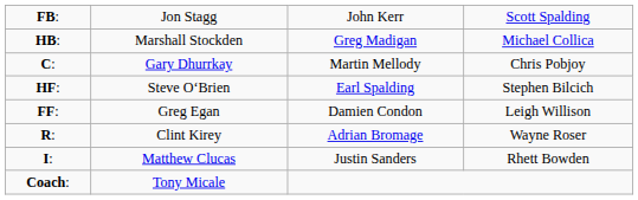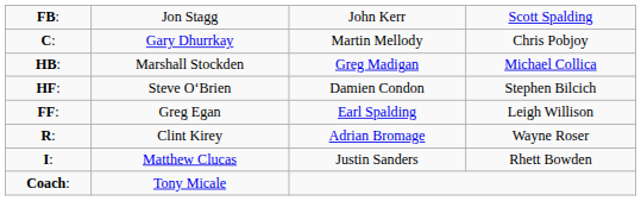rows swapped: HB: <-> C:
HF: | column 3: Earl Spalding -> Damien Condon
FF: | column 3: Damien Condon -> Earl Spalding
